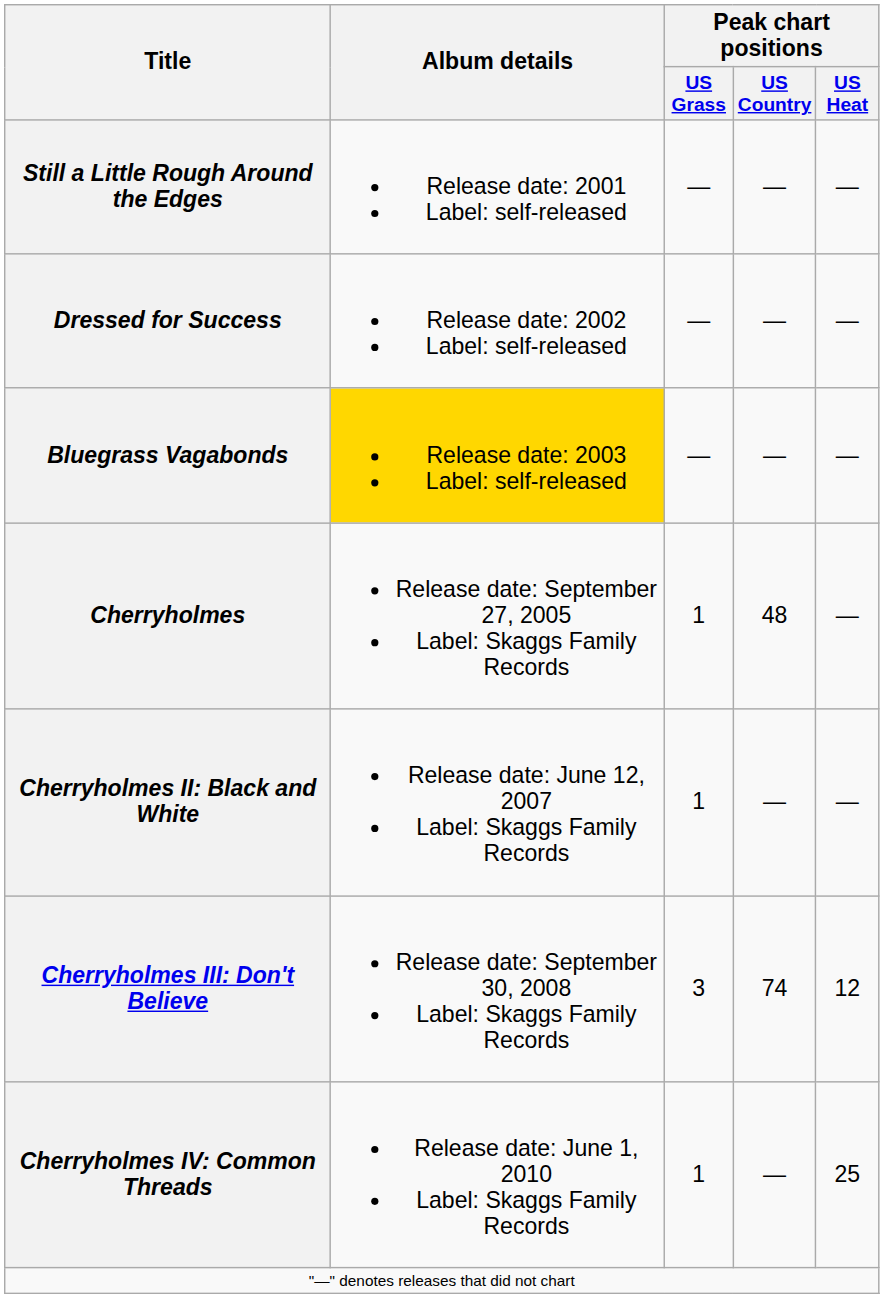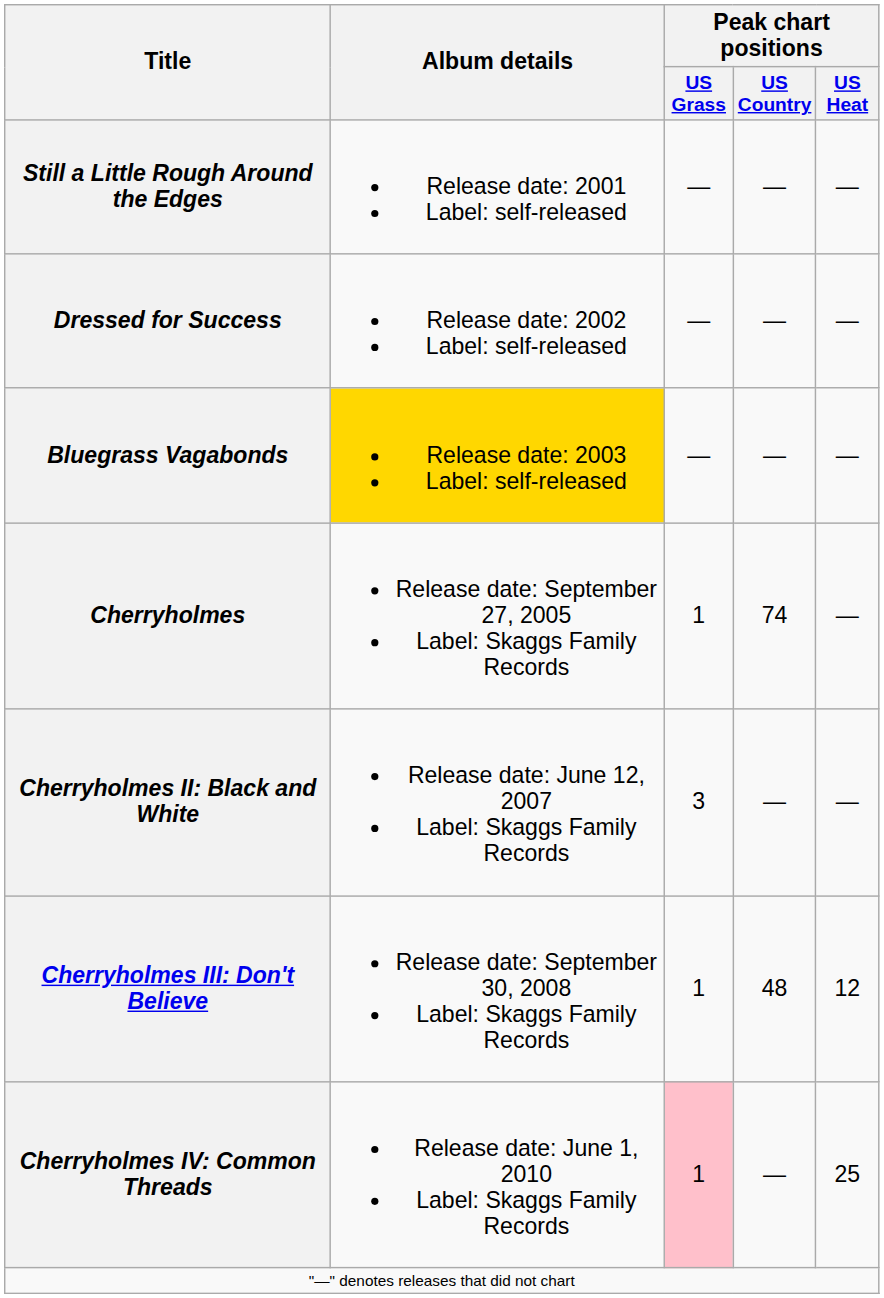Cherryholmes | Peak chart positions / US Country: 48 -> 74
Cherryholmes II: Black and White | Peak chart positions / US Grass: 1 -> 3
Cherryholmes III: Don't Believe | Peak chart positions / US Grass: 3 -> 1
Cherryholmes III: Don't Believe | Peak chart positions / US Country: 74 -> 48
Cherryholmes IV: Common Threads | Peak chart positions / US Grass: no background -> pink background
